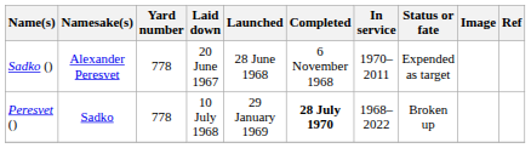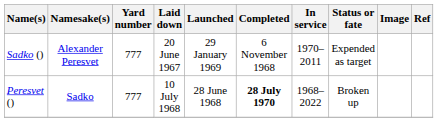Sadko () | Yard number: 778 -> 777
Sadko () | Launched: 28 June 1968 -> 29 January 1969
Peresvet () | Yard number: 778 -> 777
Peresvet () | Launched: 29 January 1969 -> 28 June 1968
